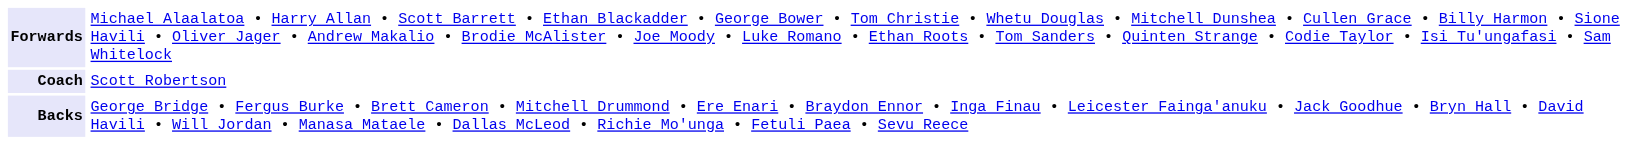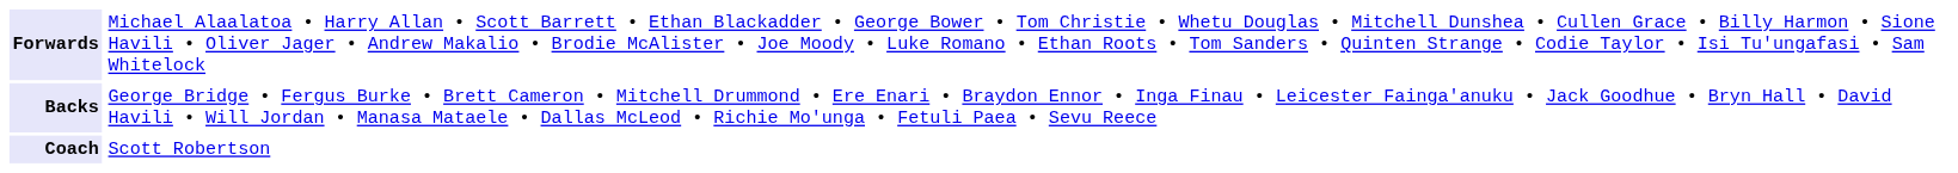rows swapped: Backs <-> Coach
